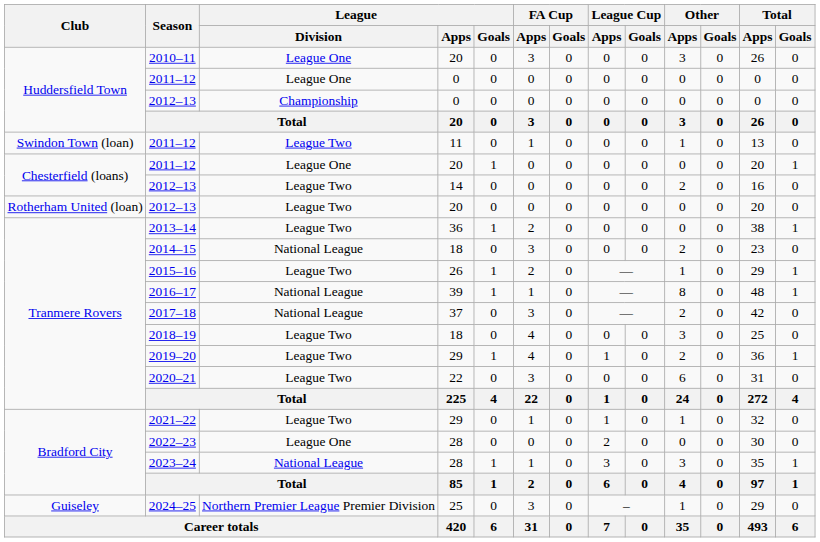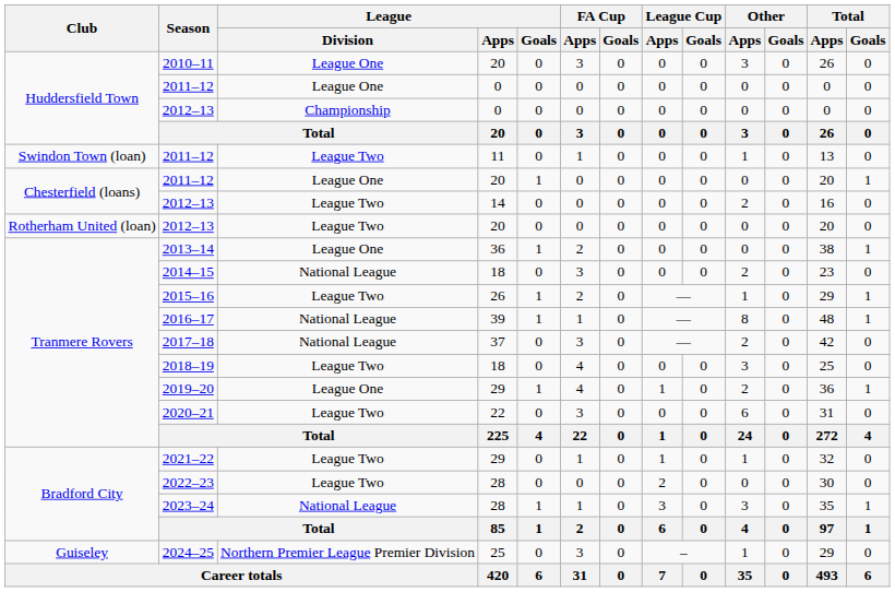2013–14 | League / Division: League Two -> League One
2019–20 | League / Division: League Two -> League One
2022–23 | League / Division: League One -> League Two
